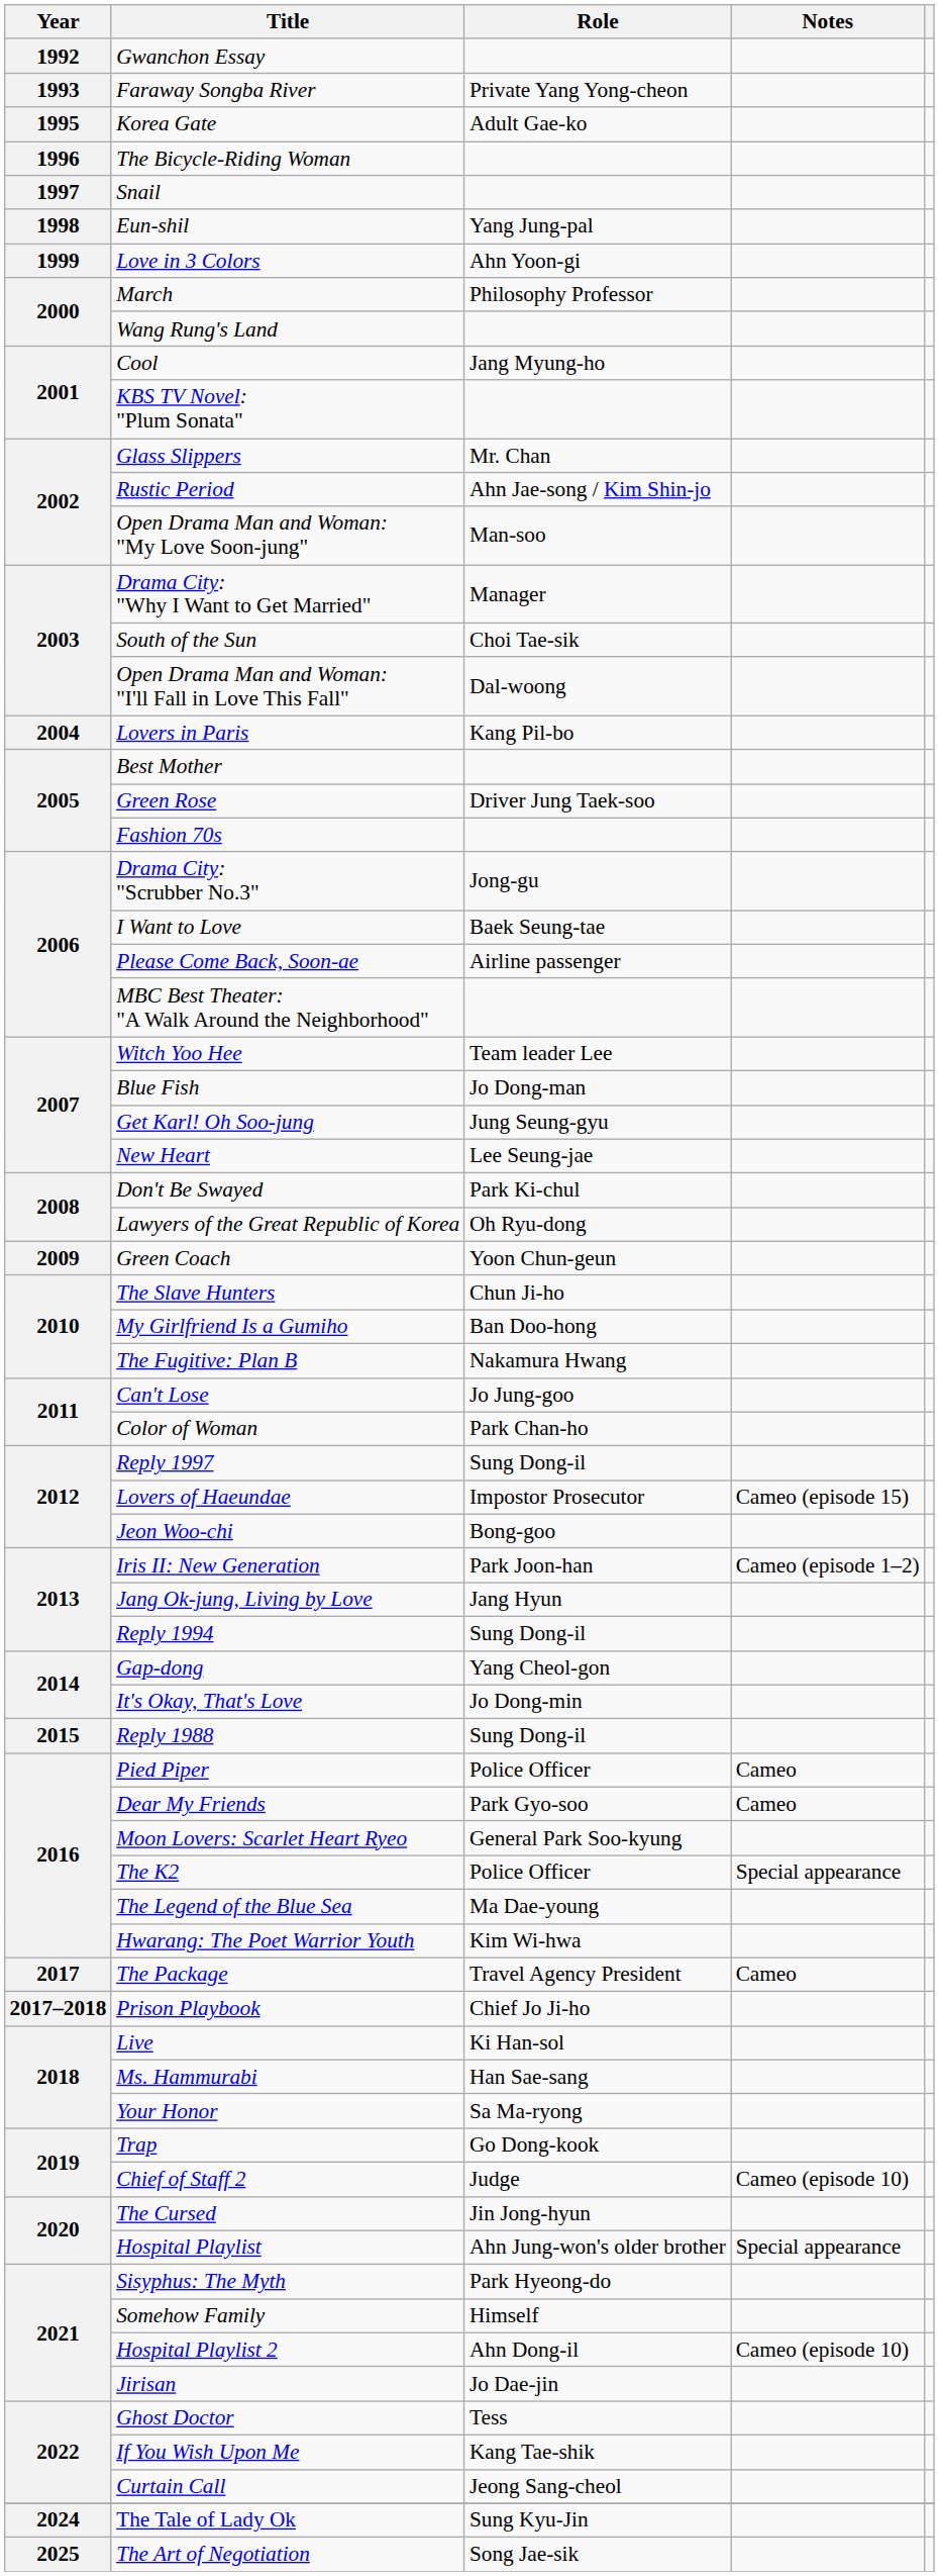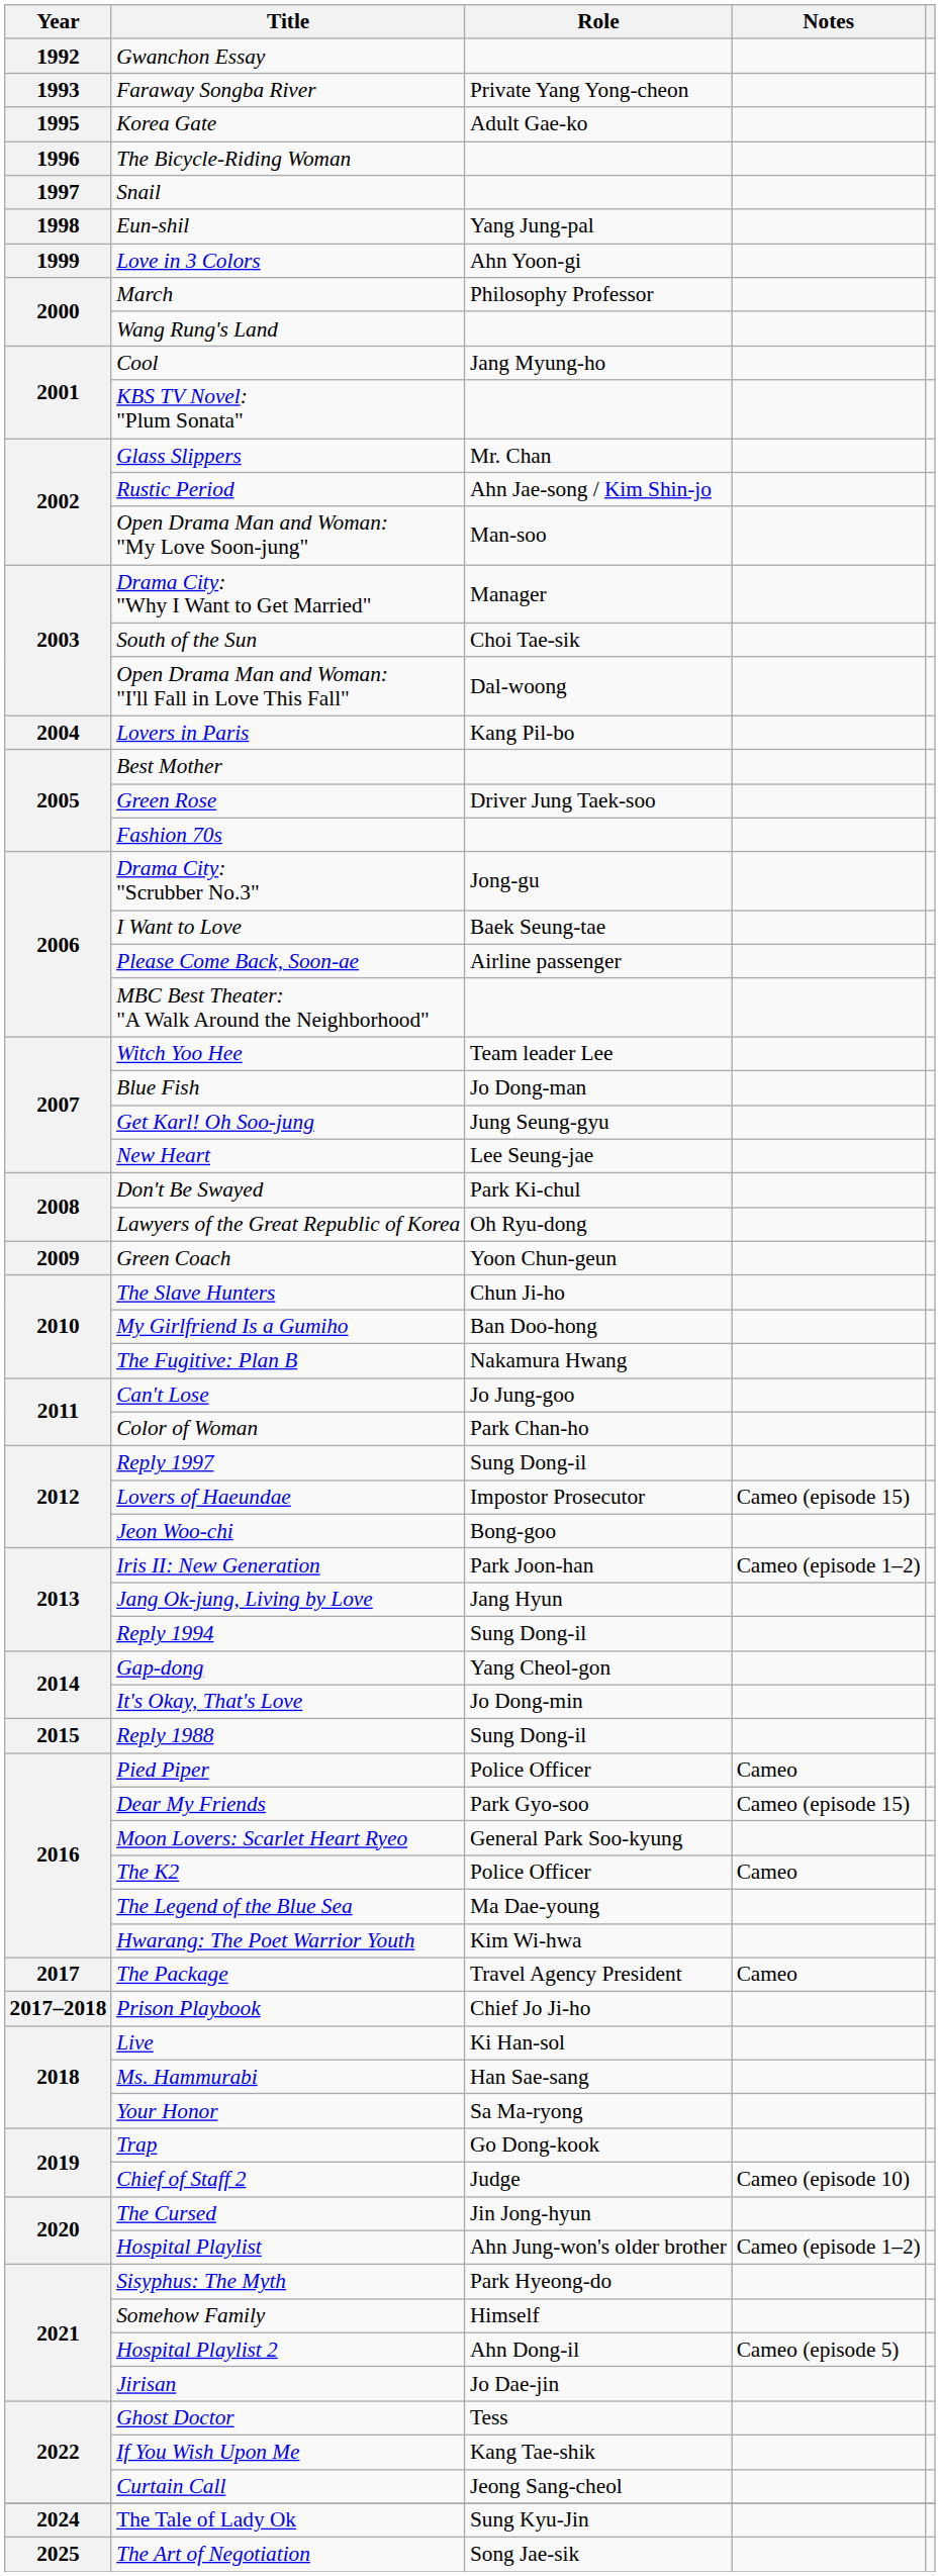Dear My Friends | Notes: Cameo -> Cameo (episode 15)
The K2 | Notes: Special appearance -> Cameo
Hospital Playlist | Notes: Special appearance -> Cameo (episode 1–2)
Hospital Playlist 2 | Notes: Cameo (episode 10) -> Cameo (episode 5)
